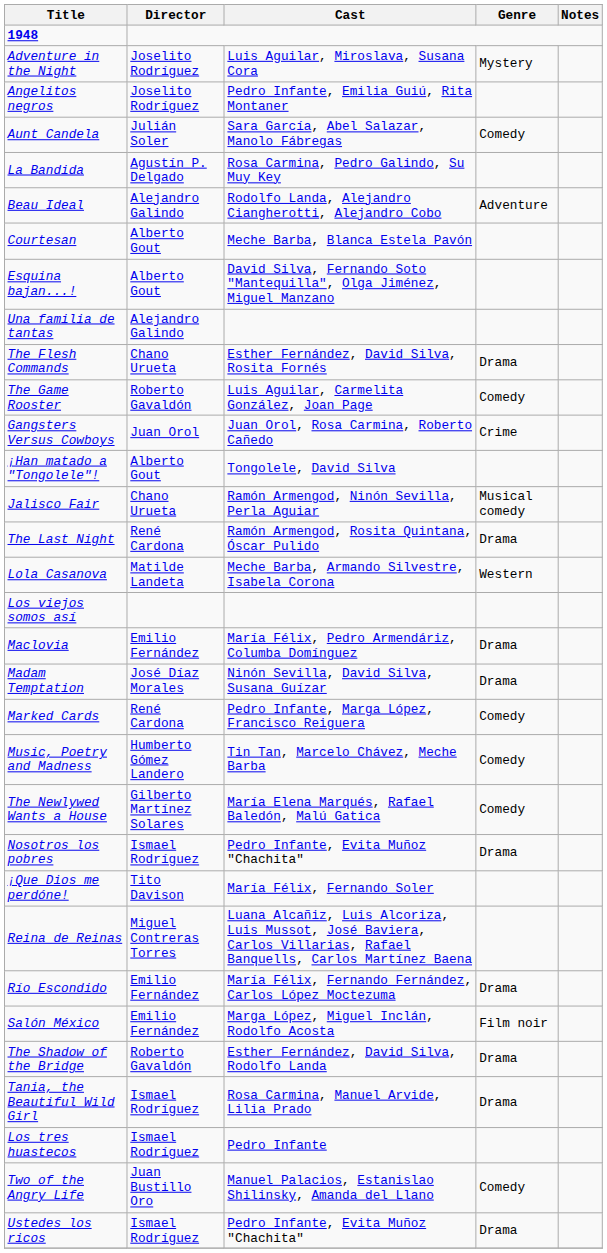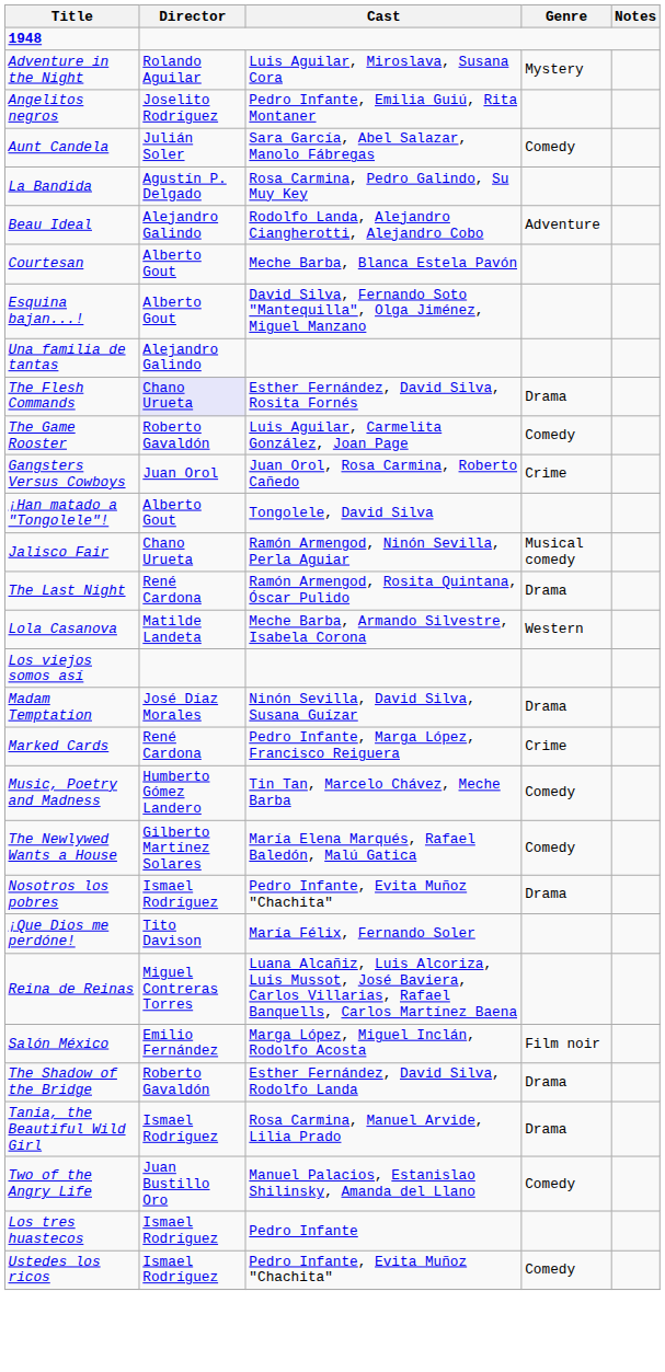Adventure in the Night | Director: Joselito Rodríguez -> Rolando Aguilar
The Flesh Commands | Director: no background -> lavender background
- row: Maclovia | Emilio Fernández | María Félix, Pedro Armendáriz, Columba Domínguez | Drama
Marked Cards | Genre: Comedy -> Crime
- row: Río Escondido | Emilio Fernández | María Félix, Fernando Fernández, Carlos López Moctezuma | Drama
rows swapped: Los tres huastecos <-> Two of the Angry Life
Ustedes los ricos | Genre: Drama -> Comedy
